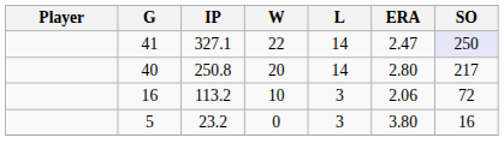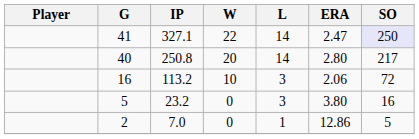+ row: 2 | 7.0 | 0 | 1 | 12.86 | 5
